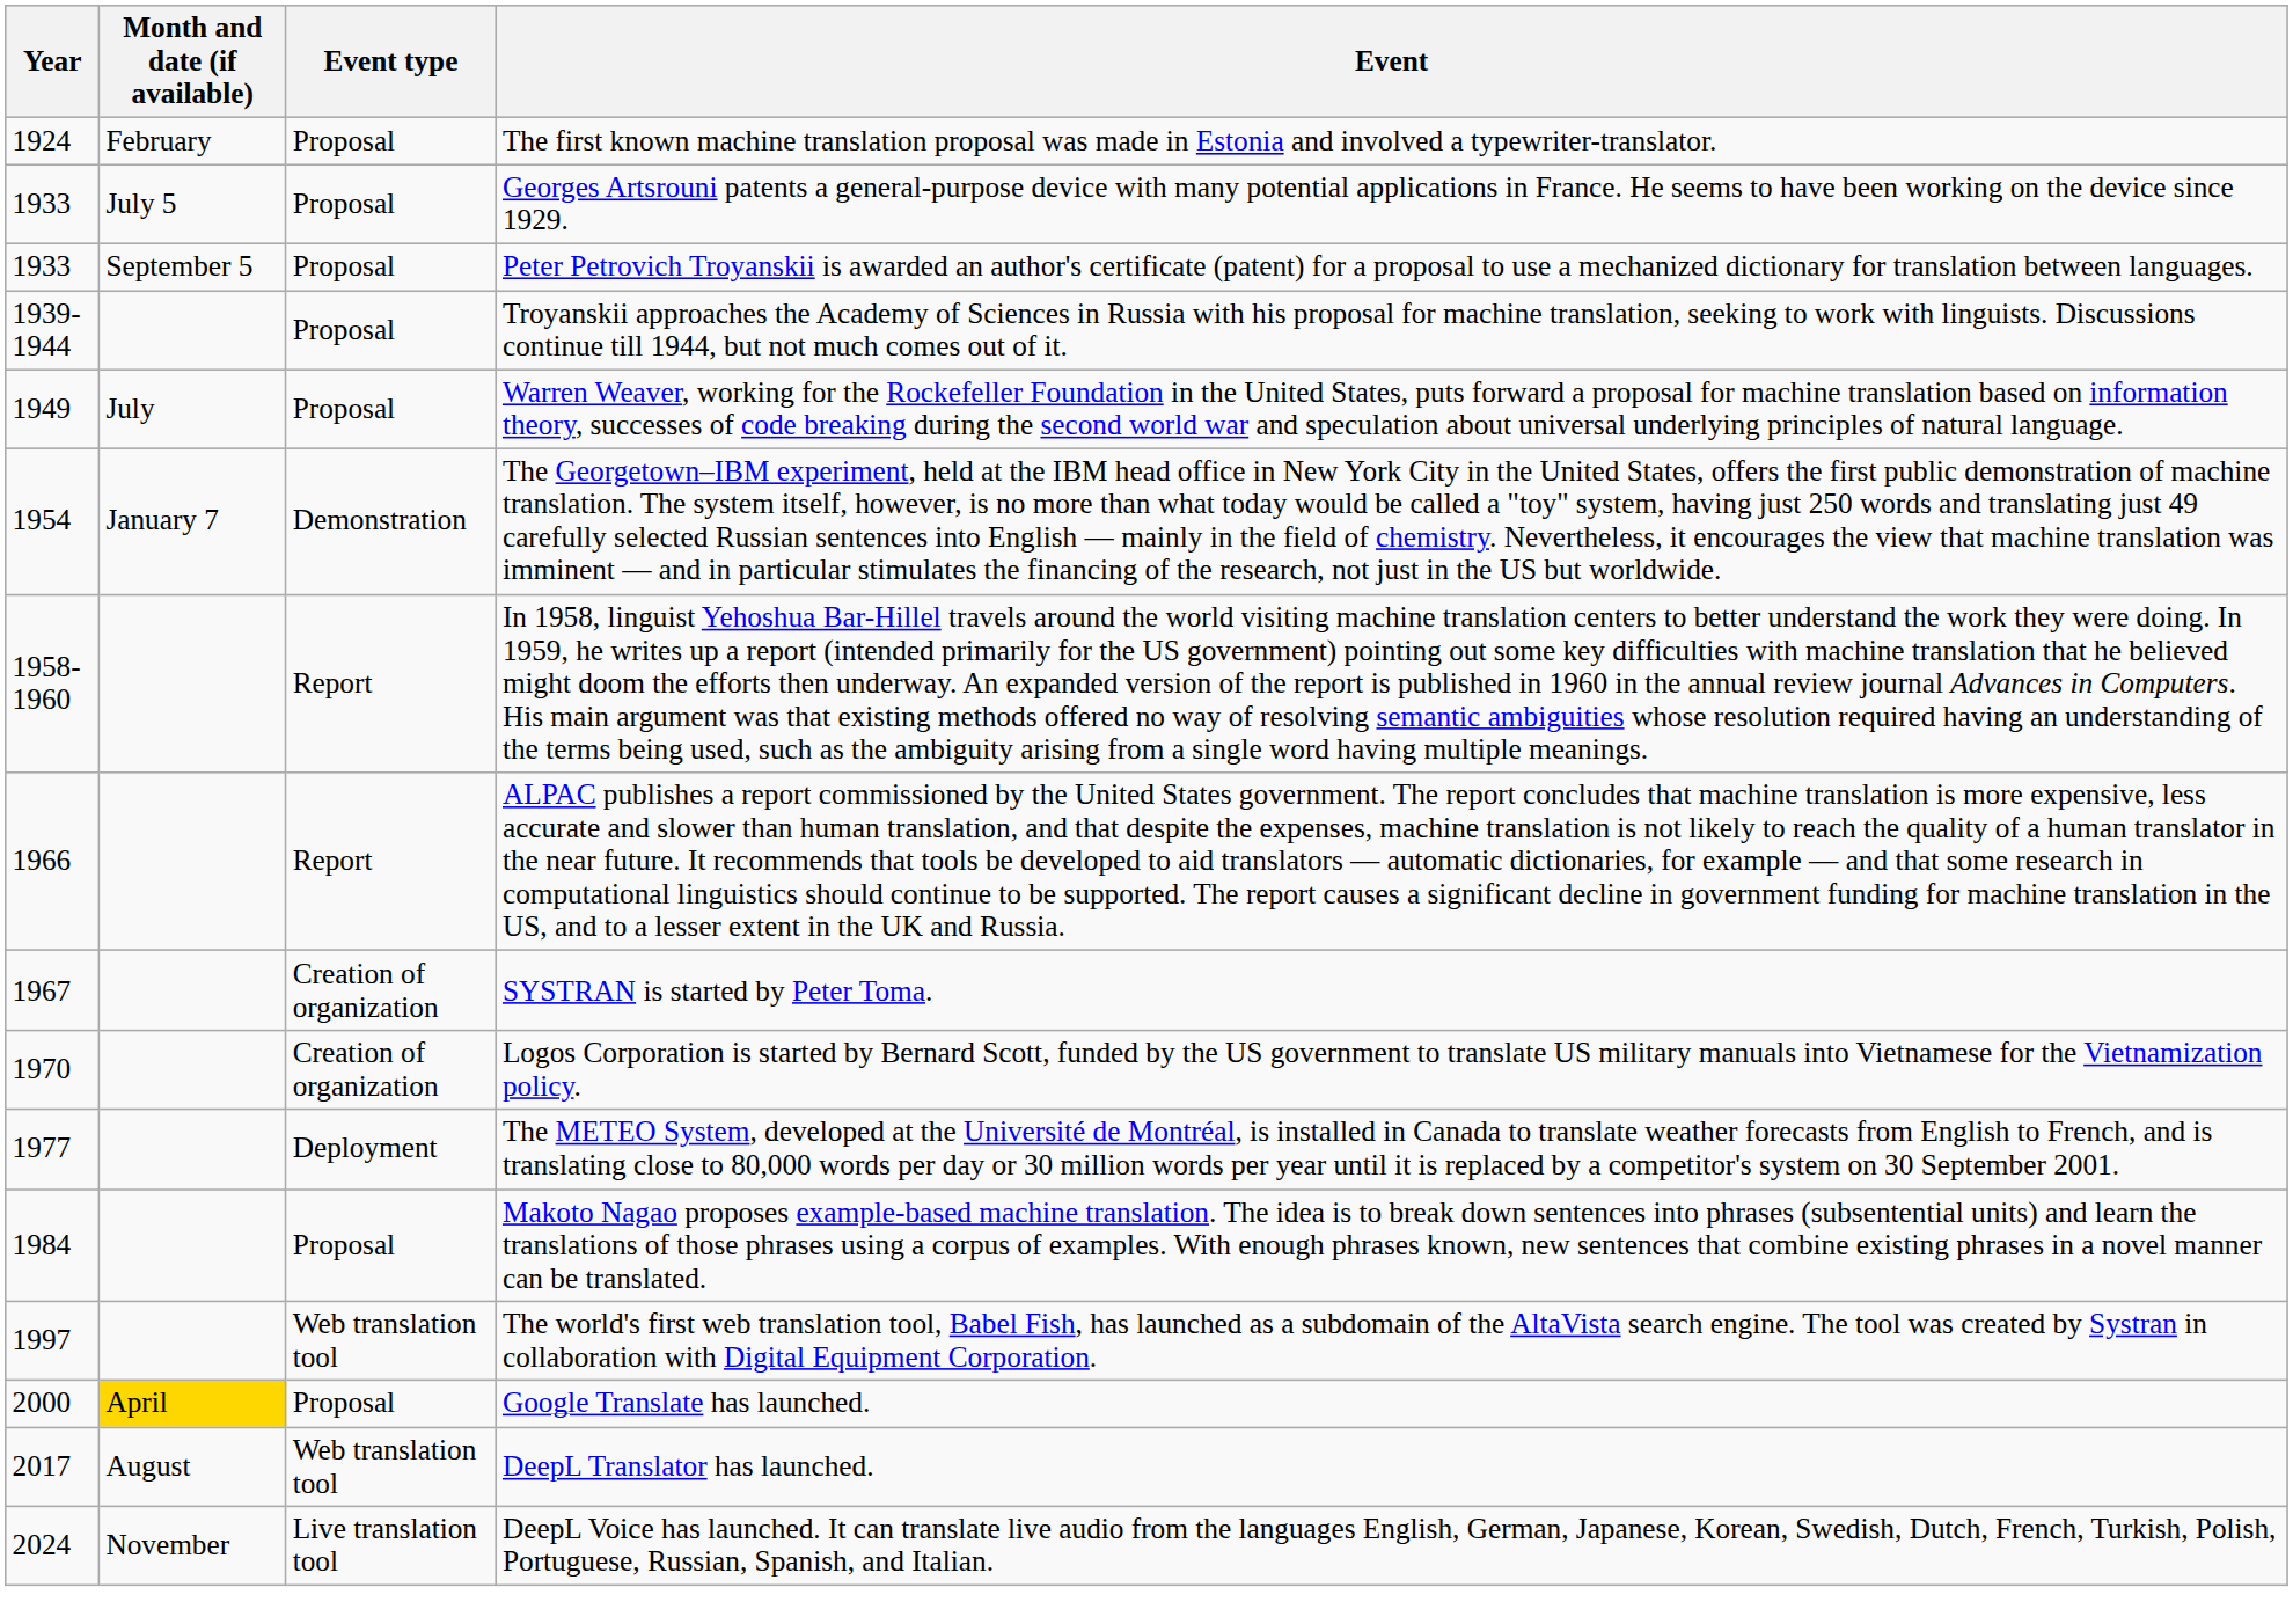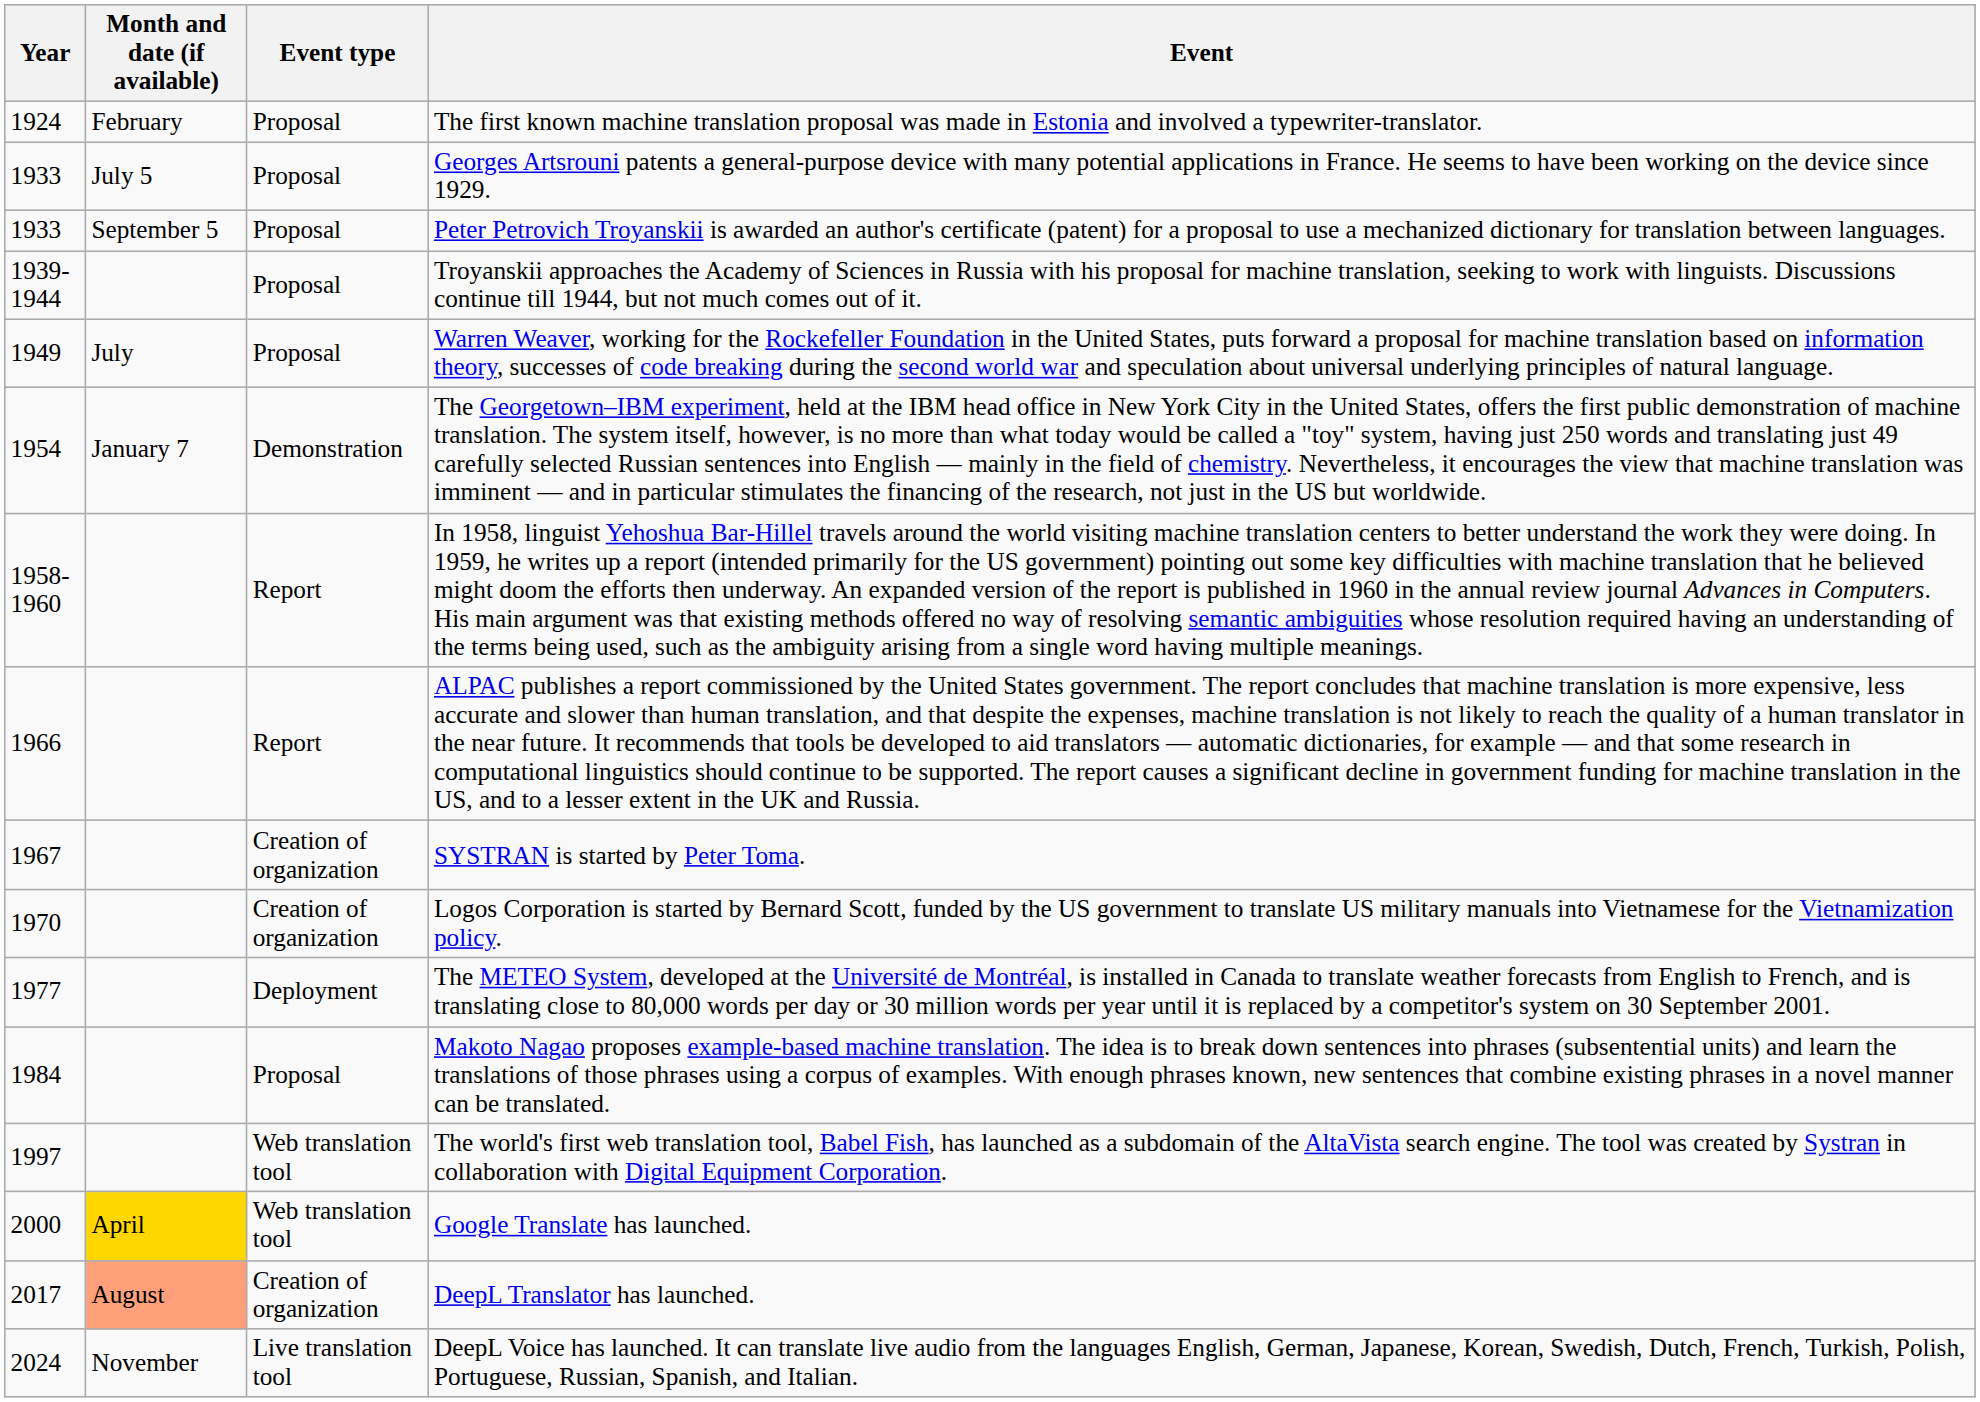Google Translate has launched. | Event type: Proposal -> Web translation tool
DeepL Translator has launched. | Month and date (if available): no background -> lightsalmon background
DeepL Translator has launched. | Event type: Web translation tool -> Creation of organization
